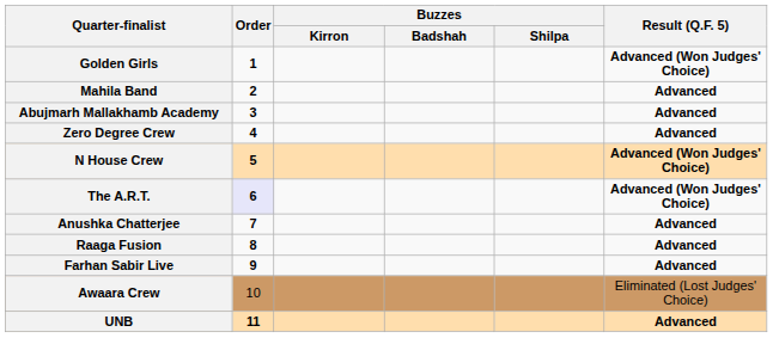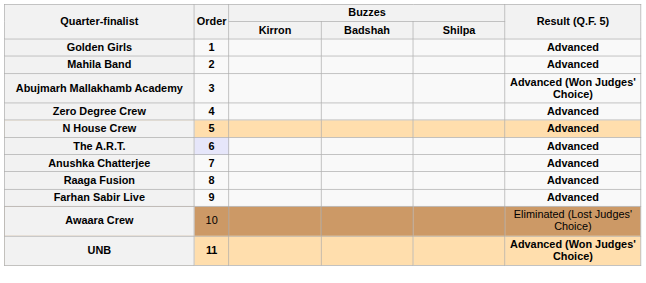Golden Girls | Result (Q.F. 5): Advanced (Won Judges' Choice) -> Advanced
Abujmarh Mallakhamb Academy | Result (Q.F. 5): Advanced -> Advanced (Won Judges' Choice)
N House Crew | Result (Q.F. 5): Advanced (Won Judges' Choice) -> Advanced
The A.R.T. | Result (Q.F. 5): Advanced (Won Judges' Choice) -> Advanced
UNB | Result (Q.F. 5): Advanced -> Advanced (Won Judges' Choice)
